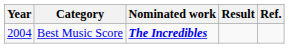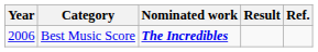Best Music Score | Year: 2004 -> 2006
